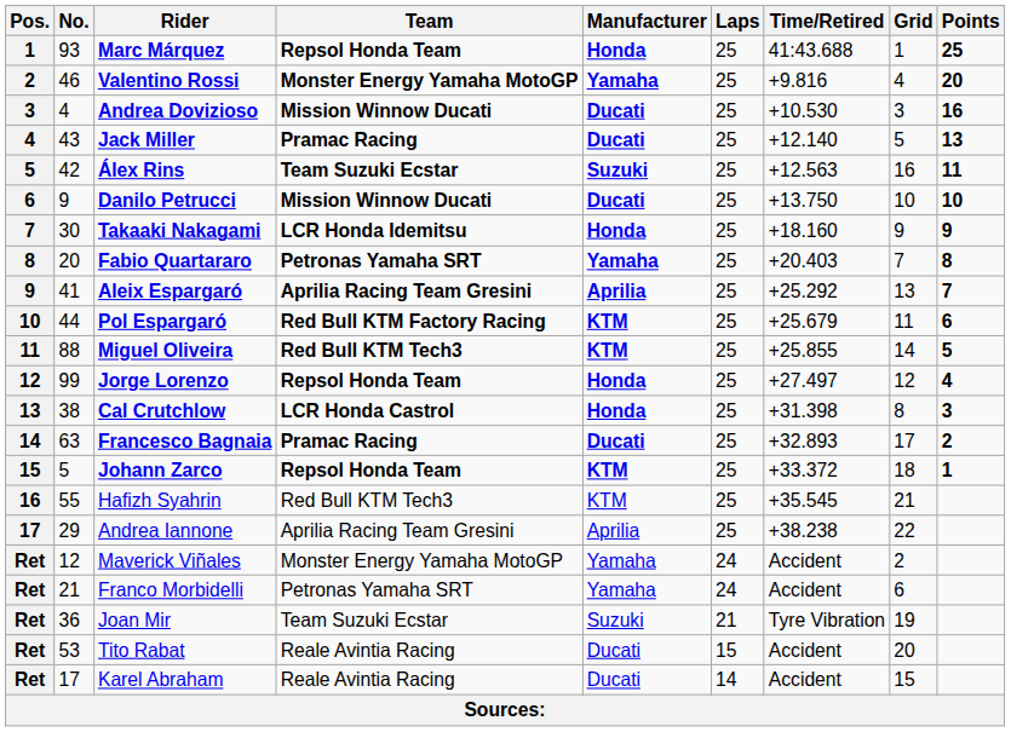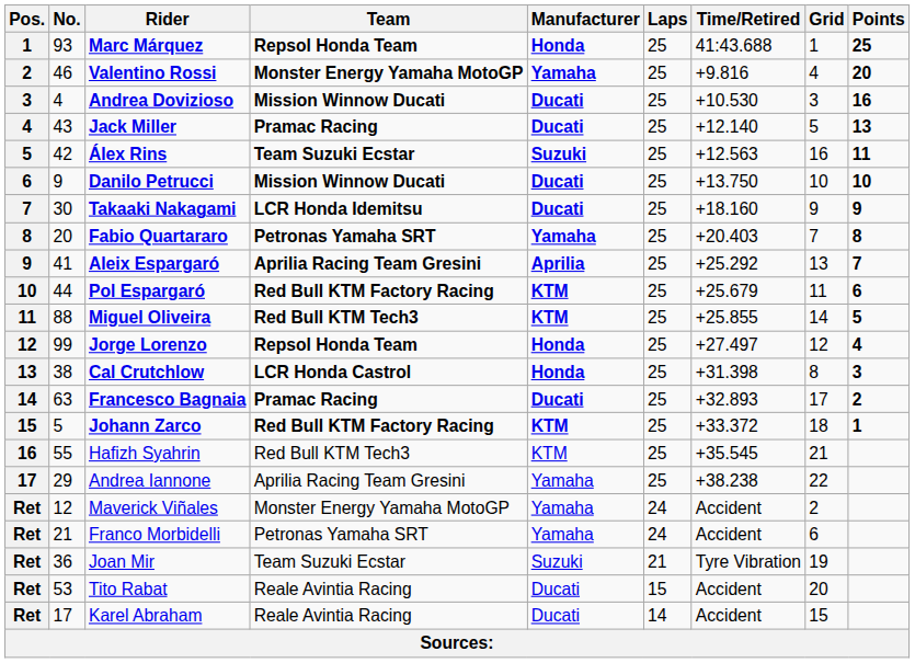Takaaki Nakagami | Manufacturer: Honda -> Ducati
Johann Zarco | Team: Repsol Honda Team -> Red Bull KTM Factory Racing
Andrea Iannone | Manufacturer: Aprilia -> Yamaha
